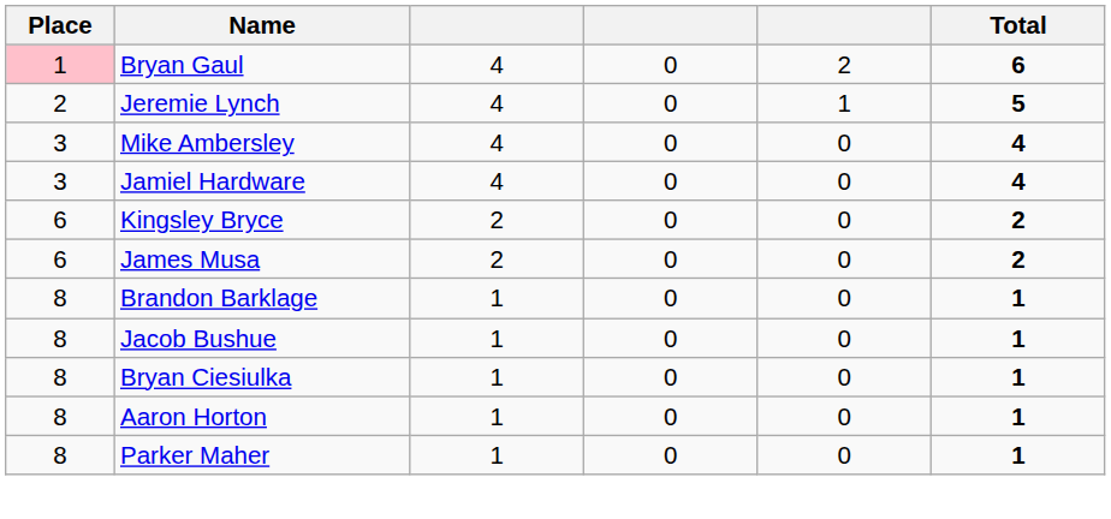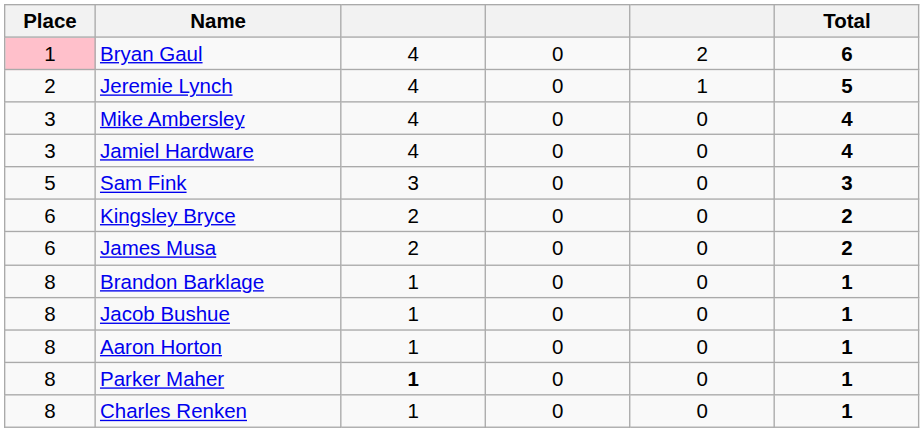+ row: 5 | Sam Fink | 3 | 0 | 0 | 3
- row: 8 | Bryan Ciesiulka | 1 | 0 | 0 | 1
Parker Maher | column 3: normal -> bold
+ row: 8 | Charles Renken | 1 | 0 | 0 | 1
